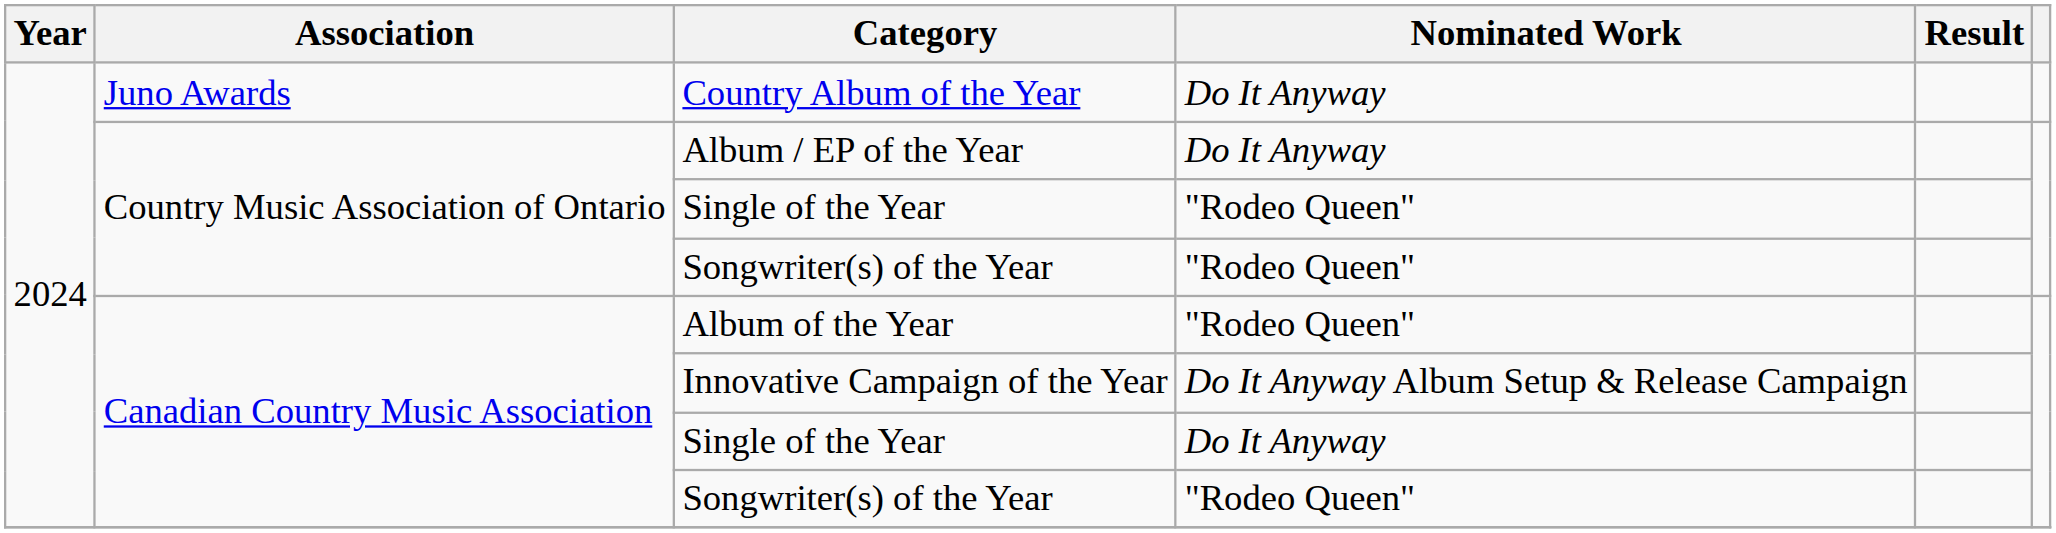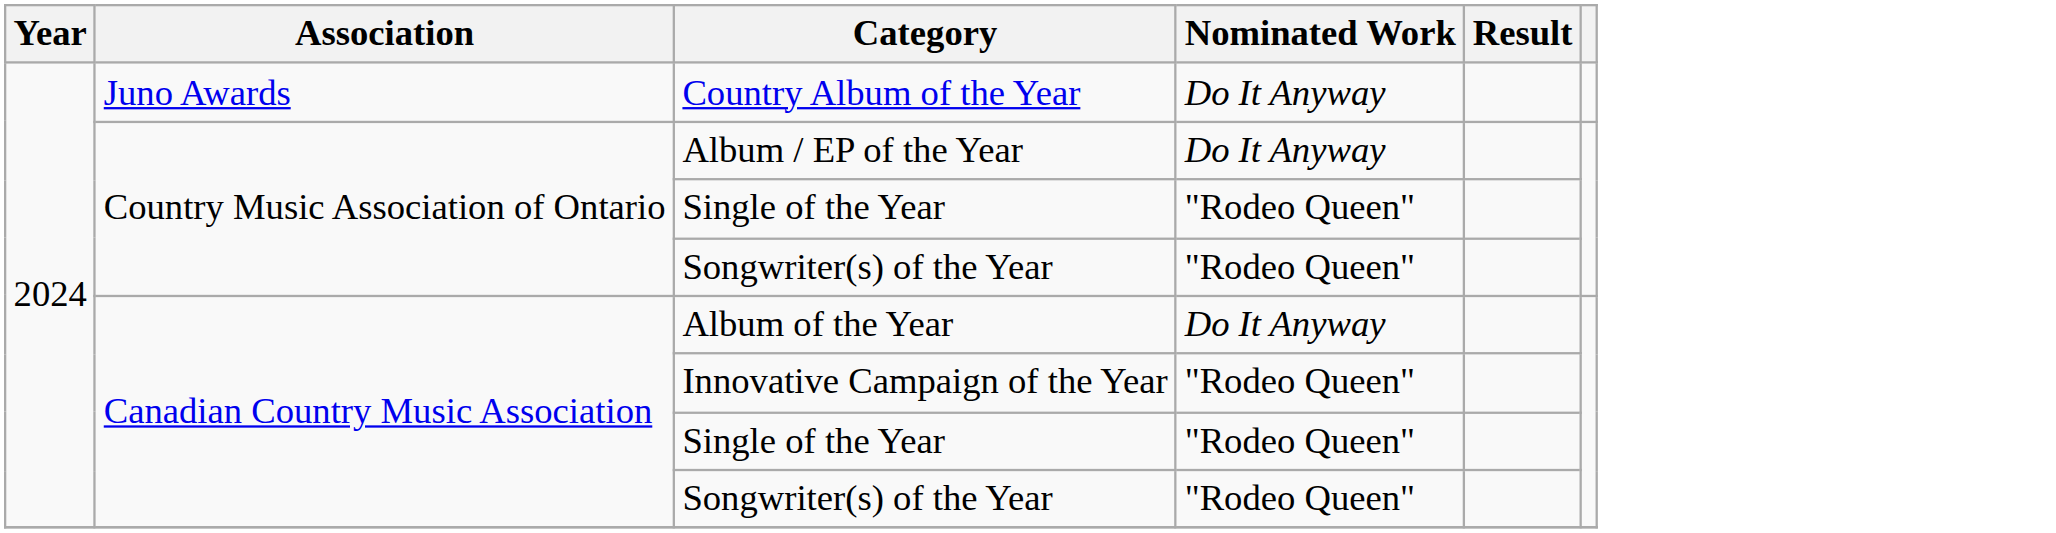Album of the Year | Nominated Work: "Rodeo Queen" -> Do It Anyway
Innovative Campaign of the Year | Nominated Work: Do It Anyway Album Setup & Release Campaign -> "Rodeo Queen"
Canadian Country Music Association / Single of the Year | Nominated Work: Do It Anyway -> "Rodeo Queen"
